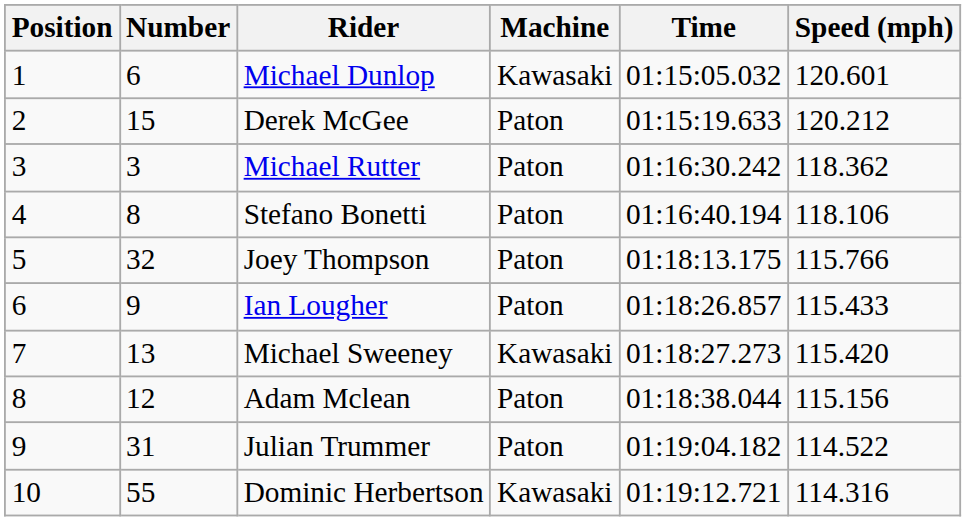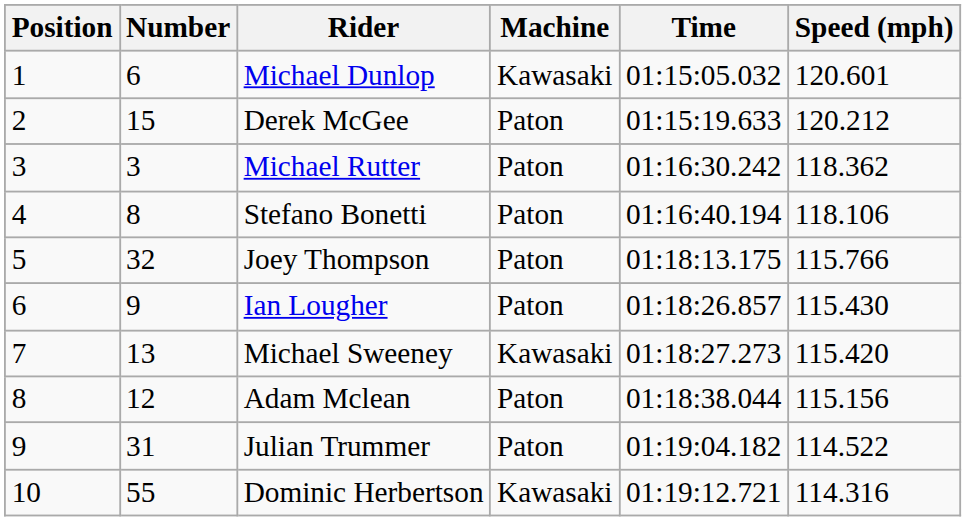Ian Lougher | Speed (mph): 115.433 -> 115.430
